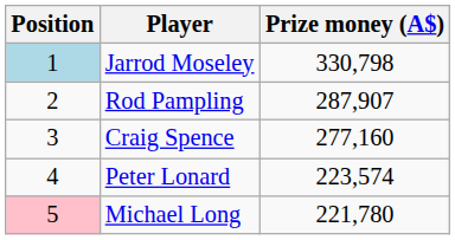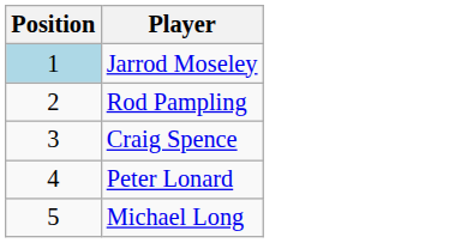- column: Prize money (A$) | 330,798 | 287,907 | 277,160 | 223,574 | 221,780
Michael Long | Position: pink background -> no background
